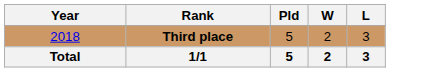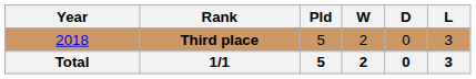+ column: D | 0 | 0
